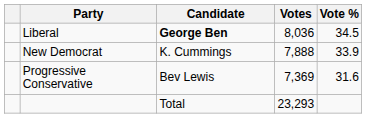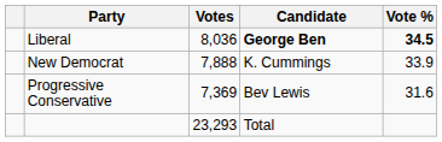columns swapped: Candidate <-> Votes
Liberal | Vote %: normal -> bold
